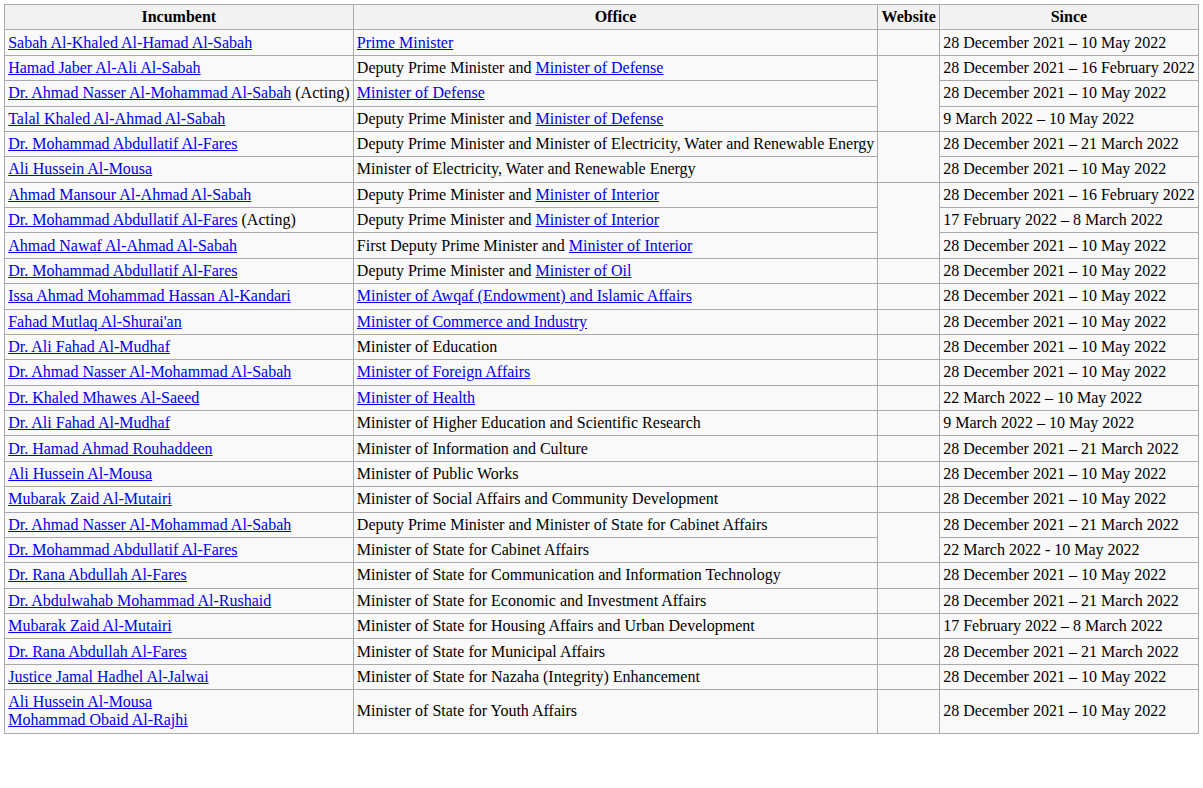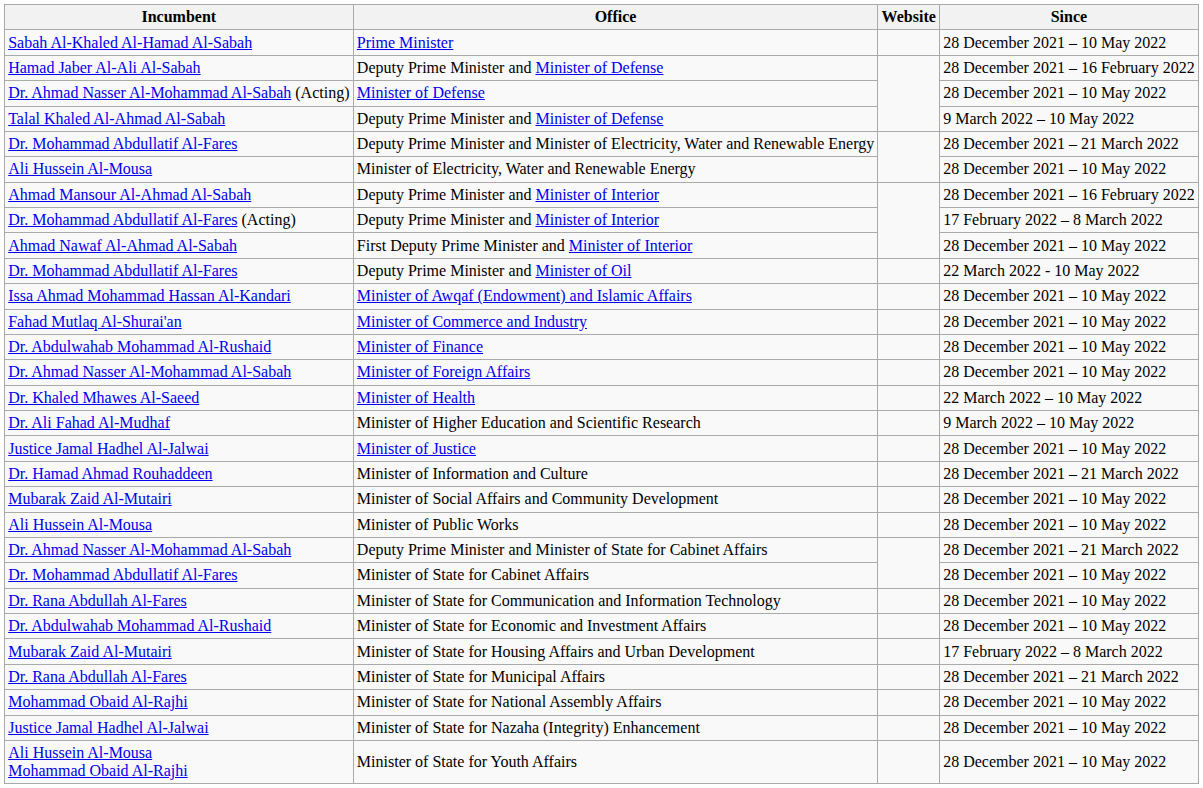Deputy Prime Minister and Minister of Oil | Since: 28 December 2021 – 10 May 2022 -> 22 March 2022 - 10 May 2022
- row: Dr. Ali Fahad Al-Mudhaf | Minister of Education | 28 December 2021 – 10 May 2022
+ row: Dr. Abdulwahab Mohammad Al-Rushaid | Minister of Finance | 28 December 2021 – 10 May 2022
+ row: Justice Jamal Hadhel Al-Jalwai | Minister of Justice | 28 December 2021 – 10 May 2022
rows swapped: Minister of Public Works <-> Minister of Social Affairs and Community Development
Minister of State for Cabinet Affairs | Since: 22 March 2022 - 10 May 2022 -> 28 December 2021 – 10 May 2022
Minister of State for Economic and Investment Affairs | Since: 28 December 2021 – 21 March 2022 -> 28 December 2021 – 10 May 2022
+ row: Mohammad Obaid Al-Rajhi | Minister of State for National Assembly Affairs | 28 December 2021 – 10 May 2022
